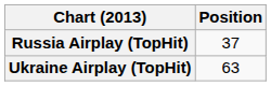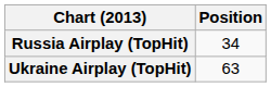Russia Airplay (TopHit) | Position: 37 -> 34
